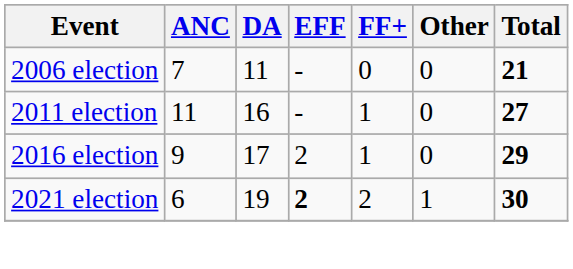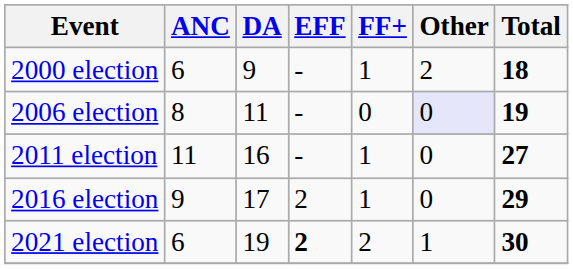+ row: 2000 election | 6 | 9 | - | 1 | 2 | 18
2006 election | ANC: 7 -> 8
2006 election | Other: no background -> lavender background
2006 election | Total: 21 -> 19
